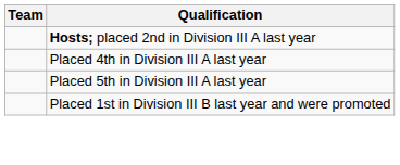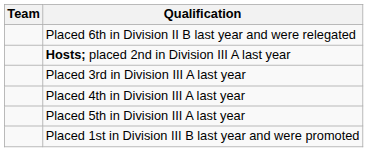+ row: Placed 6th in Division II B last year and were relegated
+ row: Placed 3rd in Division III A last year
